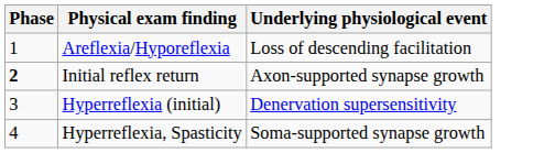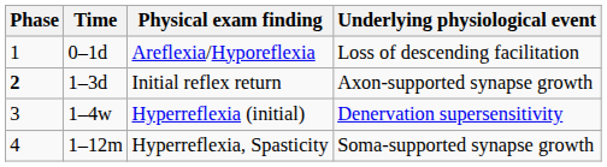+ column: Time | 0–1d | 1–3d | 1–4w | 1–12m
